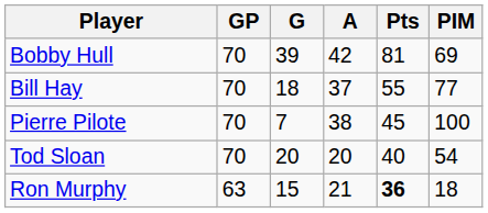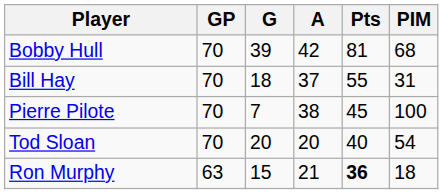Bobby Hull | PIM: 69 -> 68
Bill Hay | PIM: 77 -> 31
